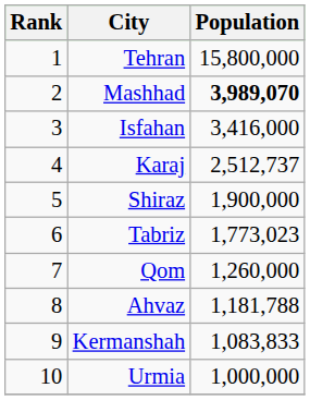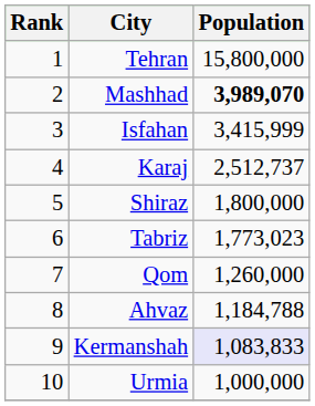Isfahan | Population: 3,416,000 -> 3,415,999
Shiraz | Population: 1,900,000 -> 1,800,000
Ahvaz | Population: 1,181,788 -> 1,184,788
Kermanshah | Population: no background -> lavender background
